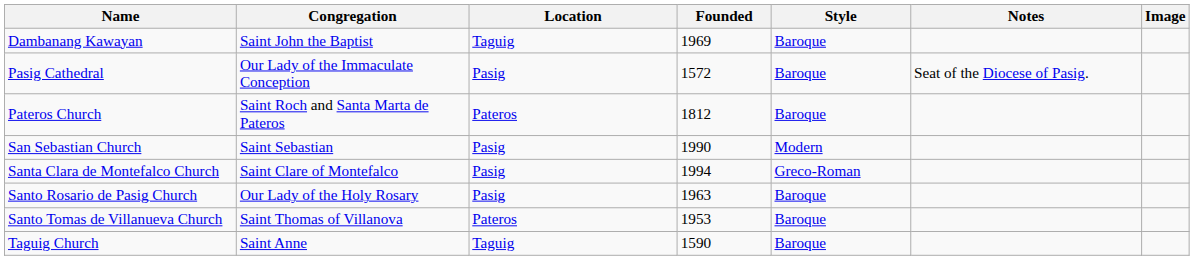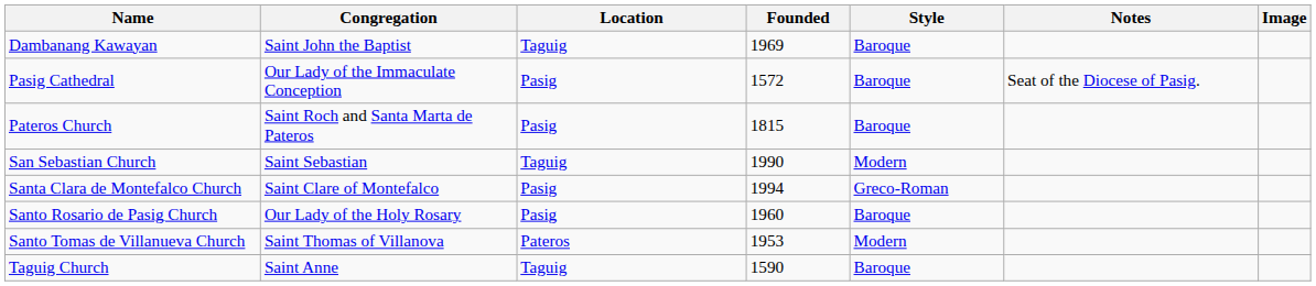Pateros Church | Location: Pateros -> Pasig
Pateros Church | Founded: 1812 -> 1815
San Sebastian Church | Location: Pasig -> Taguig
Santo Rosario de Pasig Church | Founded: 1963 -> 1960
Santo Tomas de Villanueva Church | Style: Baroque -> Modern
